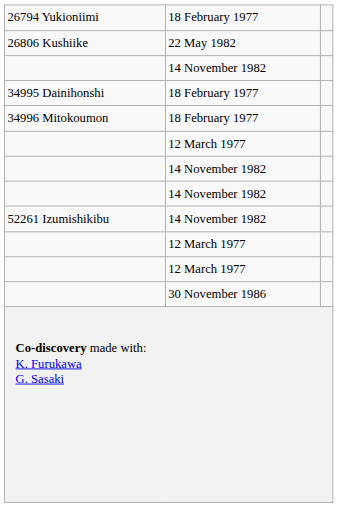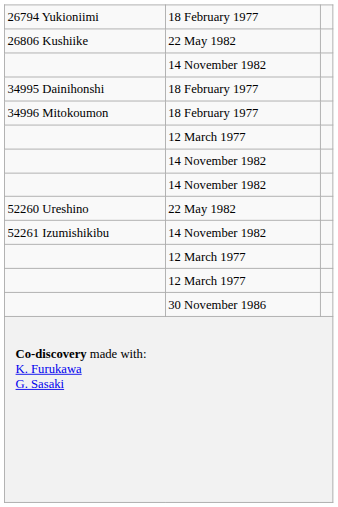+ row: 52260 Ureshino | 22 May 1982
